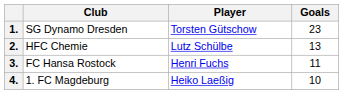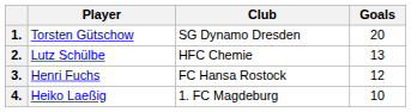columns swapped: Player <-> Club
1. | Goals: 23 -> 20
3. | Goals: 11 -> 12
